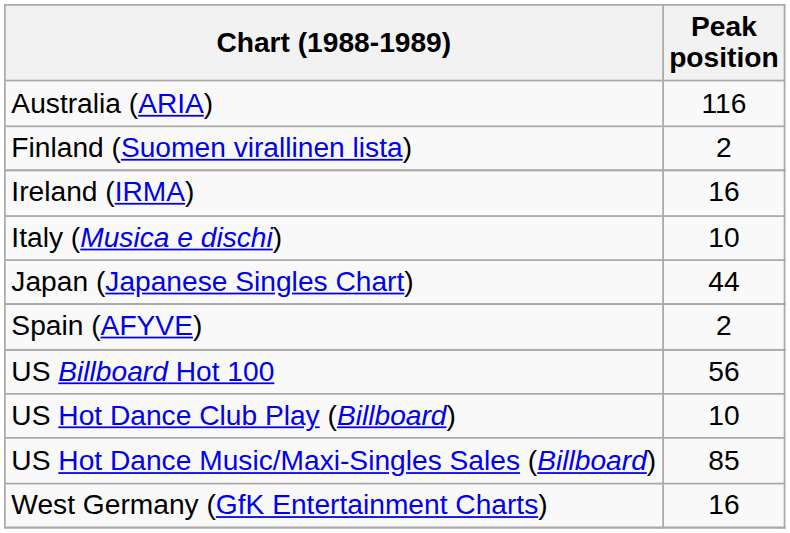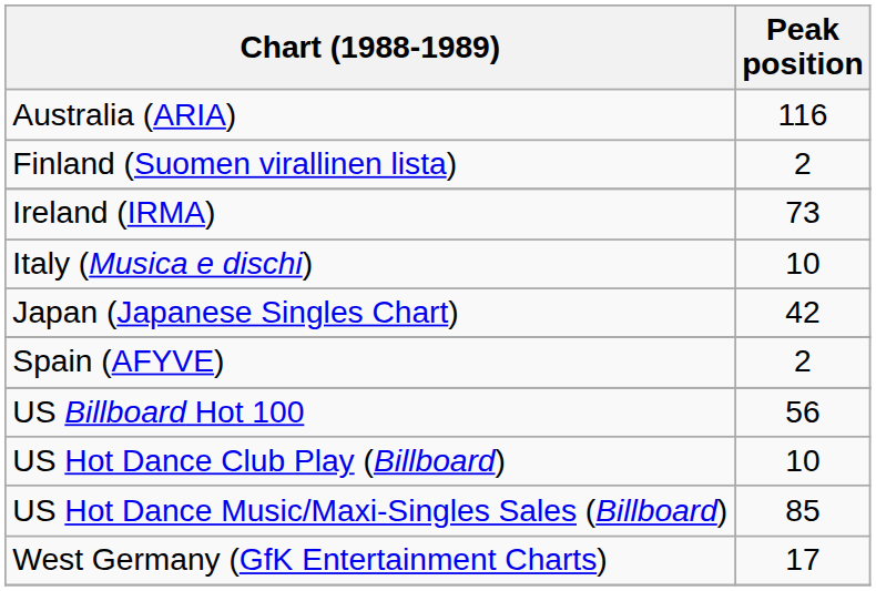Ireland (IRMA) | Peak position: 16 -> 73
Japan (Japanese Singles Chart) | Peak position: 44 -> 42
West Germany (GfK Entertainment Charts) | Peak position: 16 -> 17
